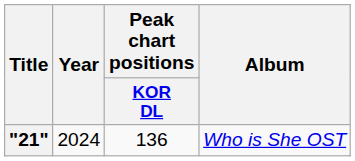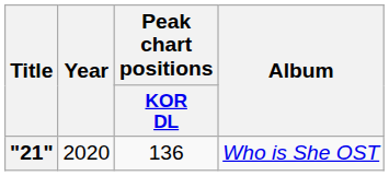"21" | Year: 2024 -> 2020
